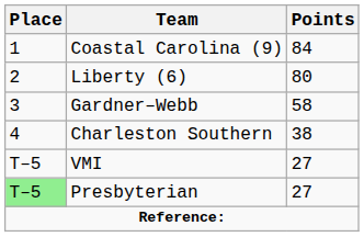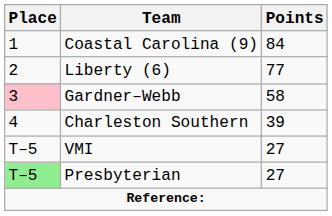Liberty (6) | Points: 80 -> 77
Gardner–Webb | Place: no background -> pink background
Charleston Southern | Points: 38 -> 39
